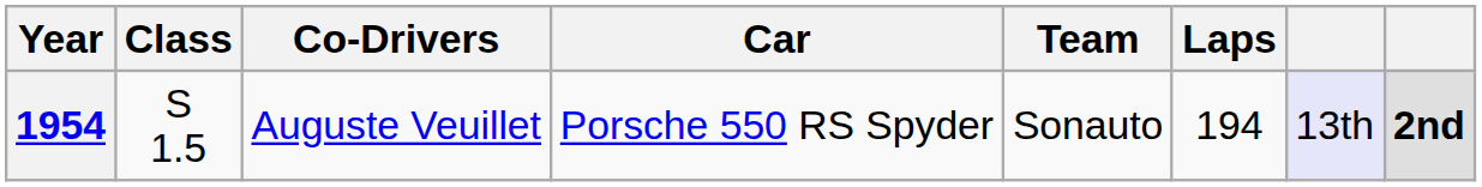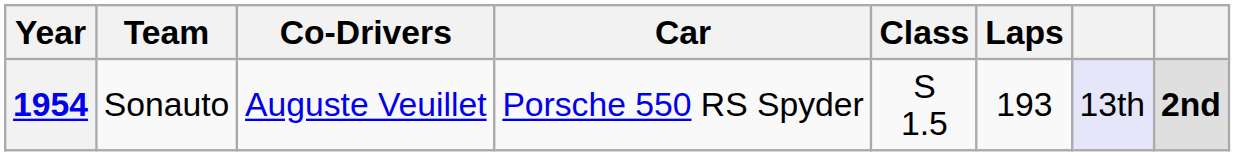columns swapped: Team <-> Class
1954 | Laps: 194 -> 193
